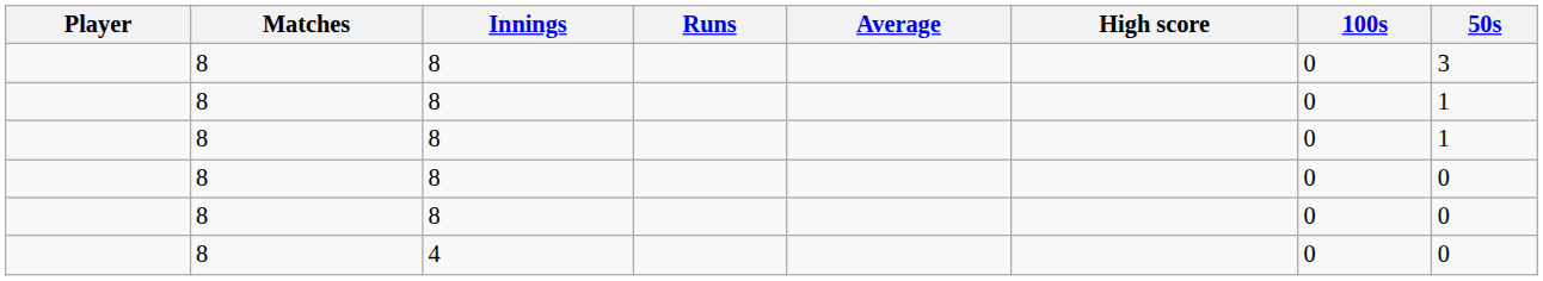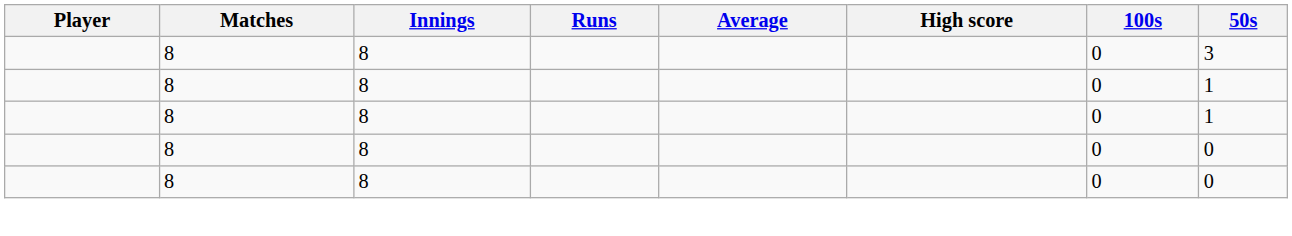- row: 8 | 4 | 0 | 0
